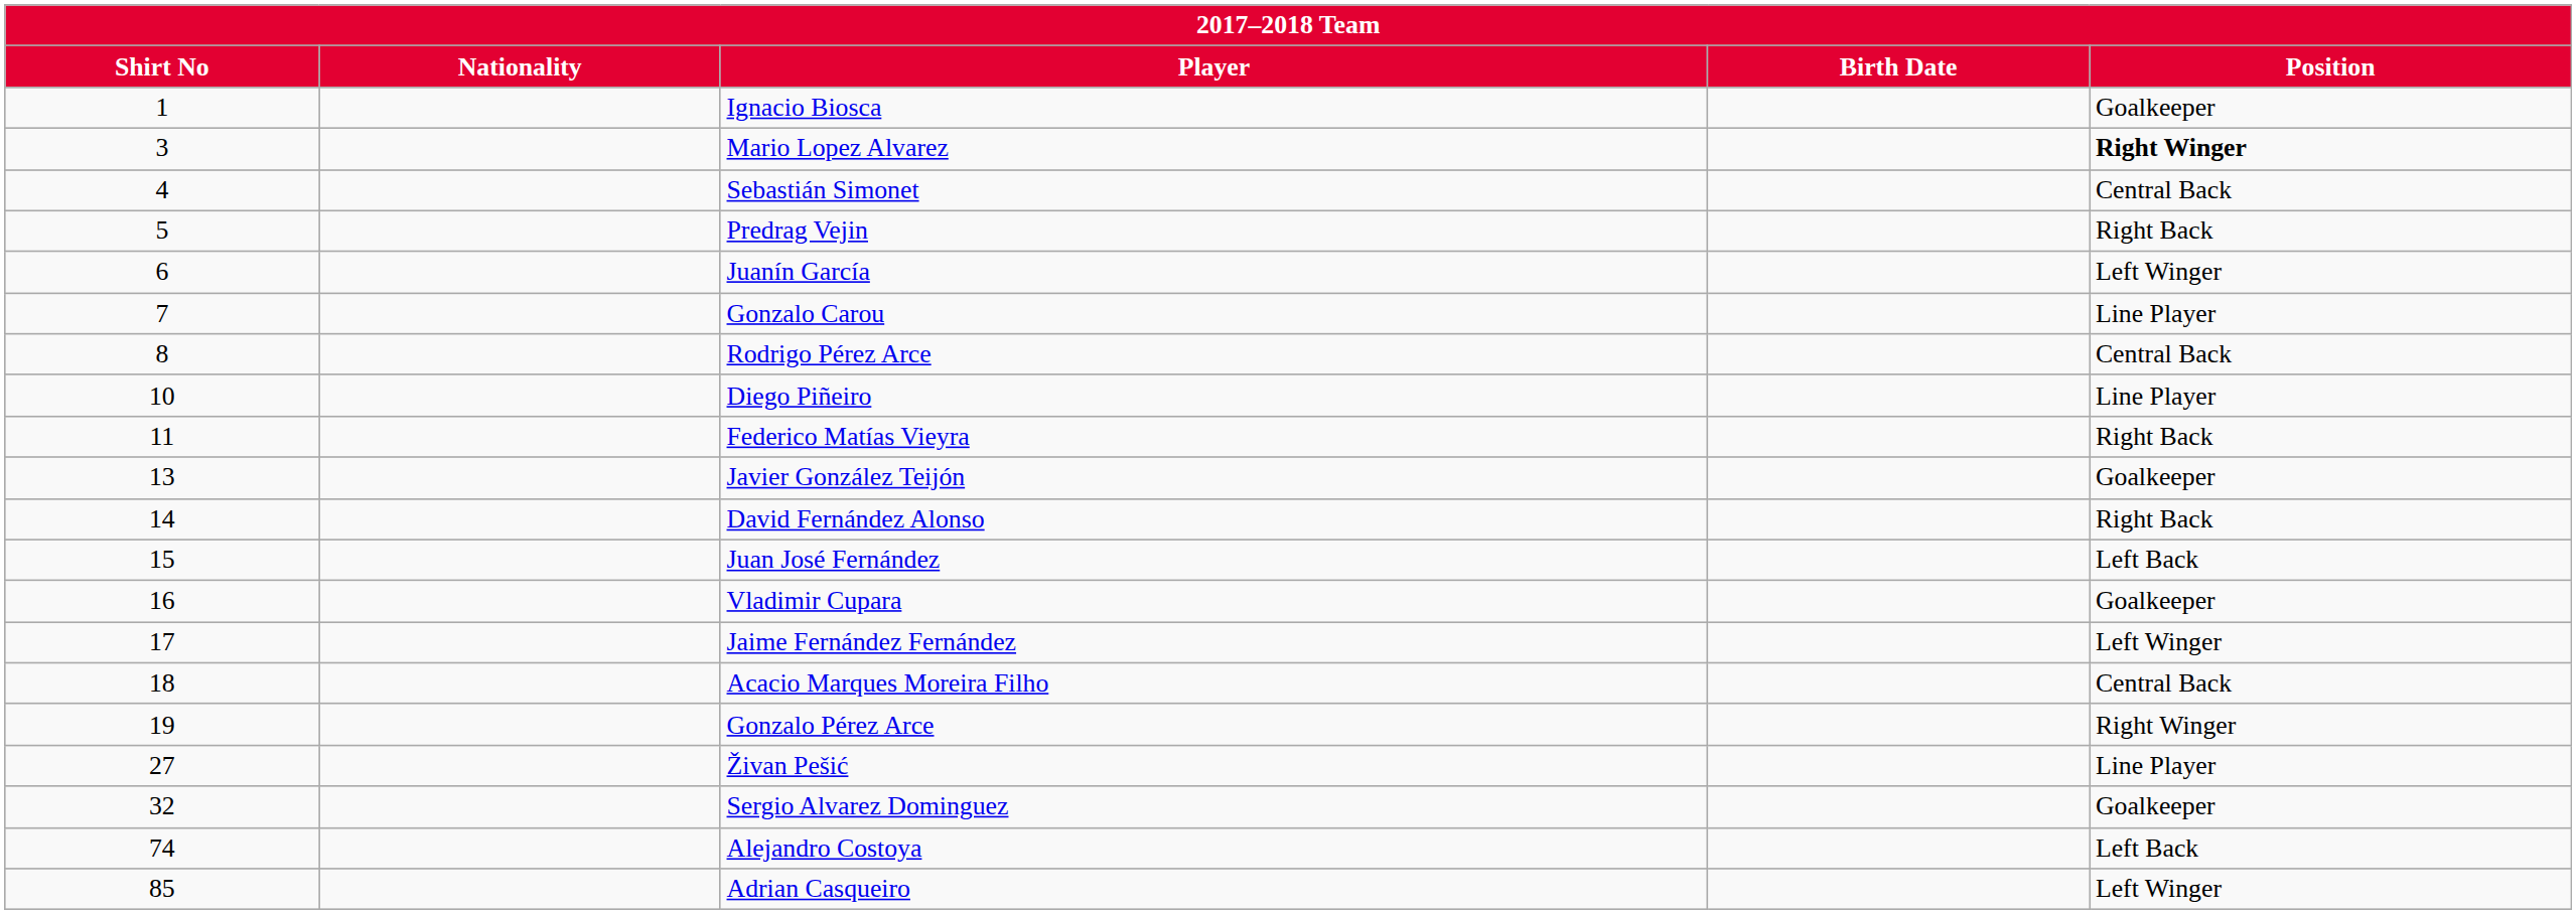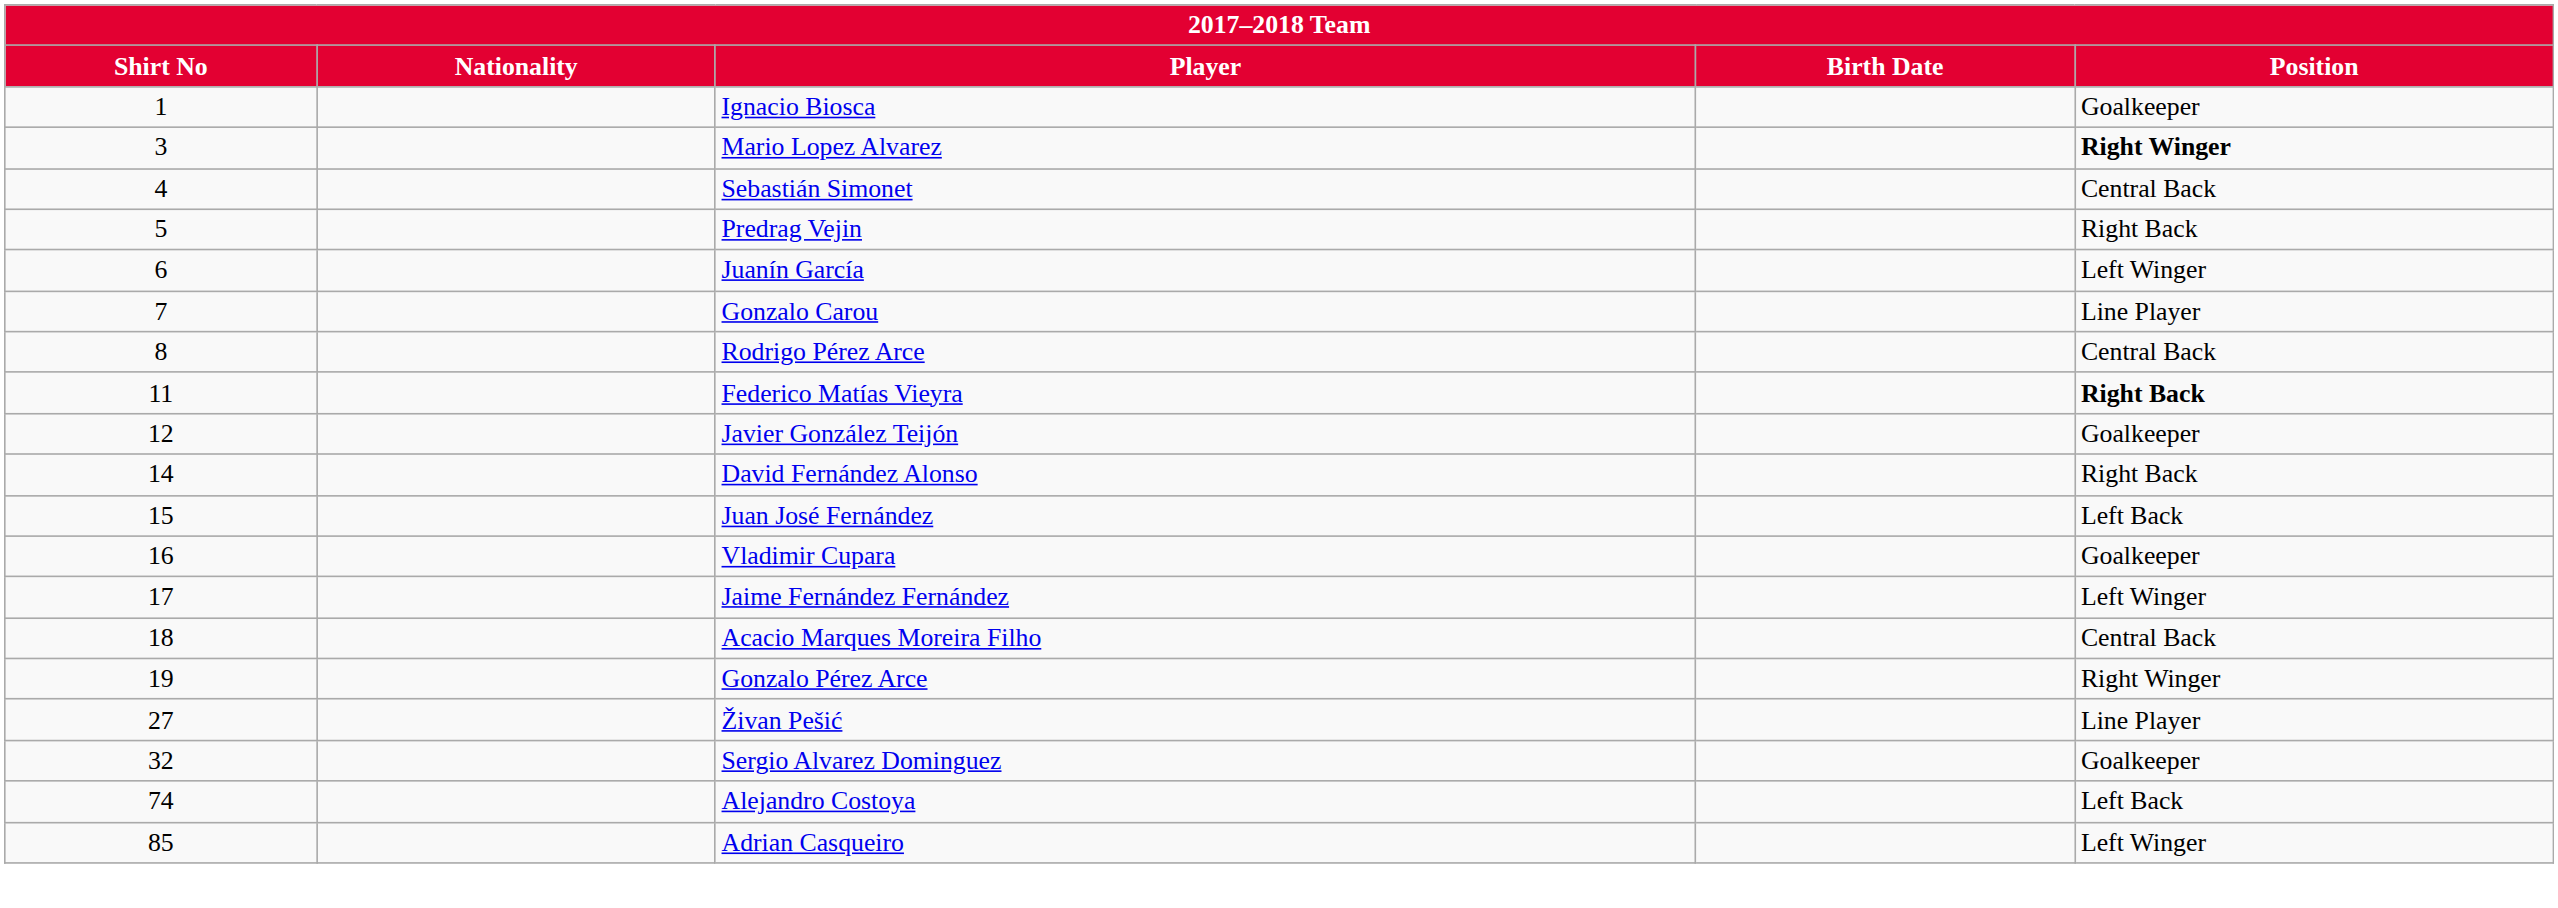- row: 10 | Diego Piñeiro | Line Player
Federico Matías Vieyra | Position: normal -> bold
Javier González Teijón | Shirt No: 13 -> 12
